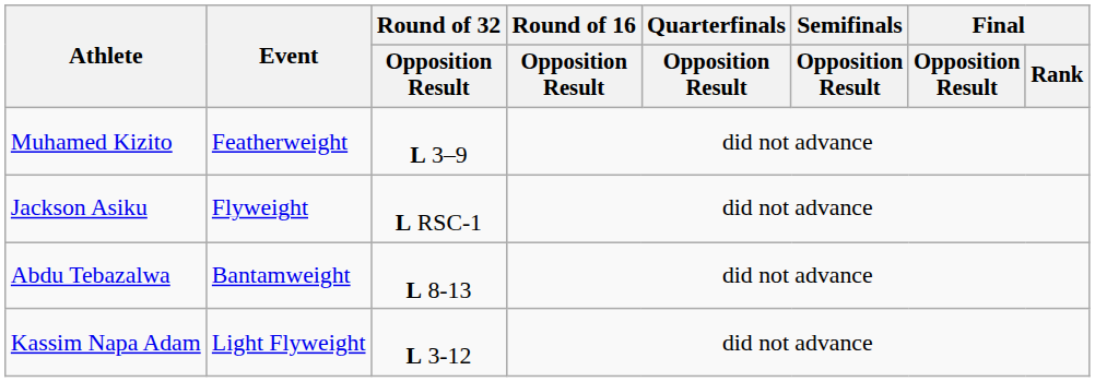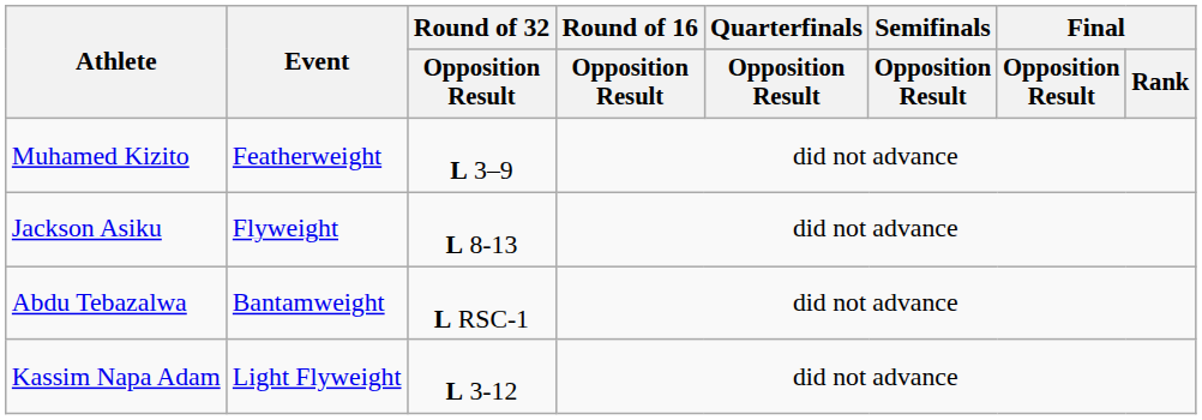Jackson Asiku | Round of 32 / Opposition Result: L RSC-1 -> L 8-13
Abdu Tebazalwa | Round of 32 / Opposition Result: L 8-13 -> L RSC-1
